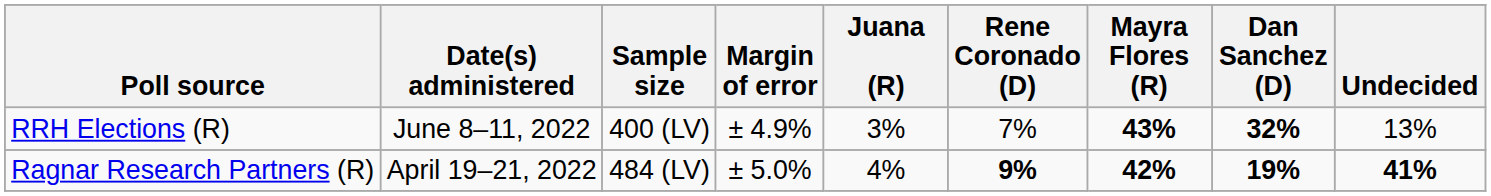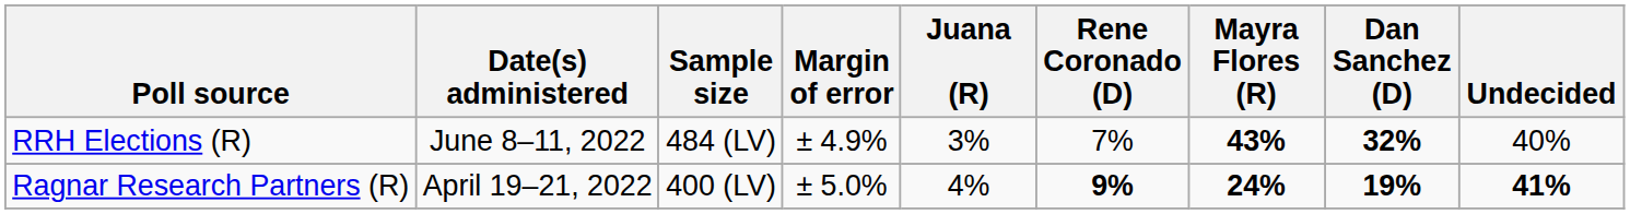RRH Elections (R) | Sample size: 400 (LV) -> 484 (LV)
RRH Elections (R) | Undecided: 13% -> 40%
Ragnar Research Partners (R) | Sample size: 484 (LV) -> 400 (LV)
Ragnar Research Partners (R) | Mayra Flores (R): 42% -> 24%
